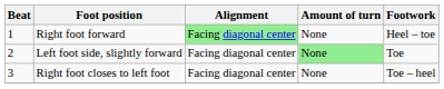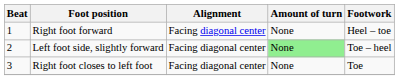Right foot forward | Alignment: lightgreen background -> no background
Left foot side, slightly forward | Footwork: Toe -> Toe – heel
Right foot closes to left foot | Footwork: Toe – heel -> Toe
